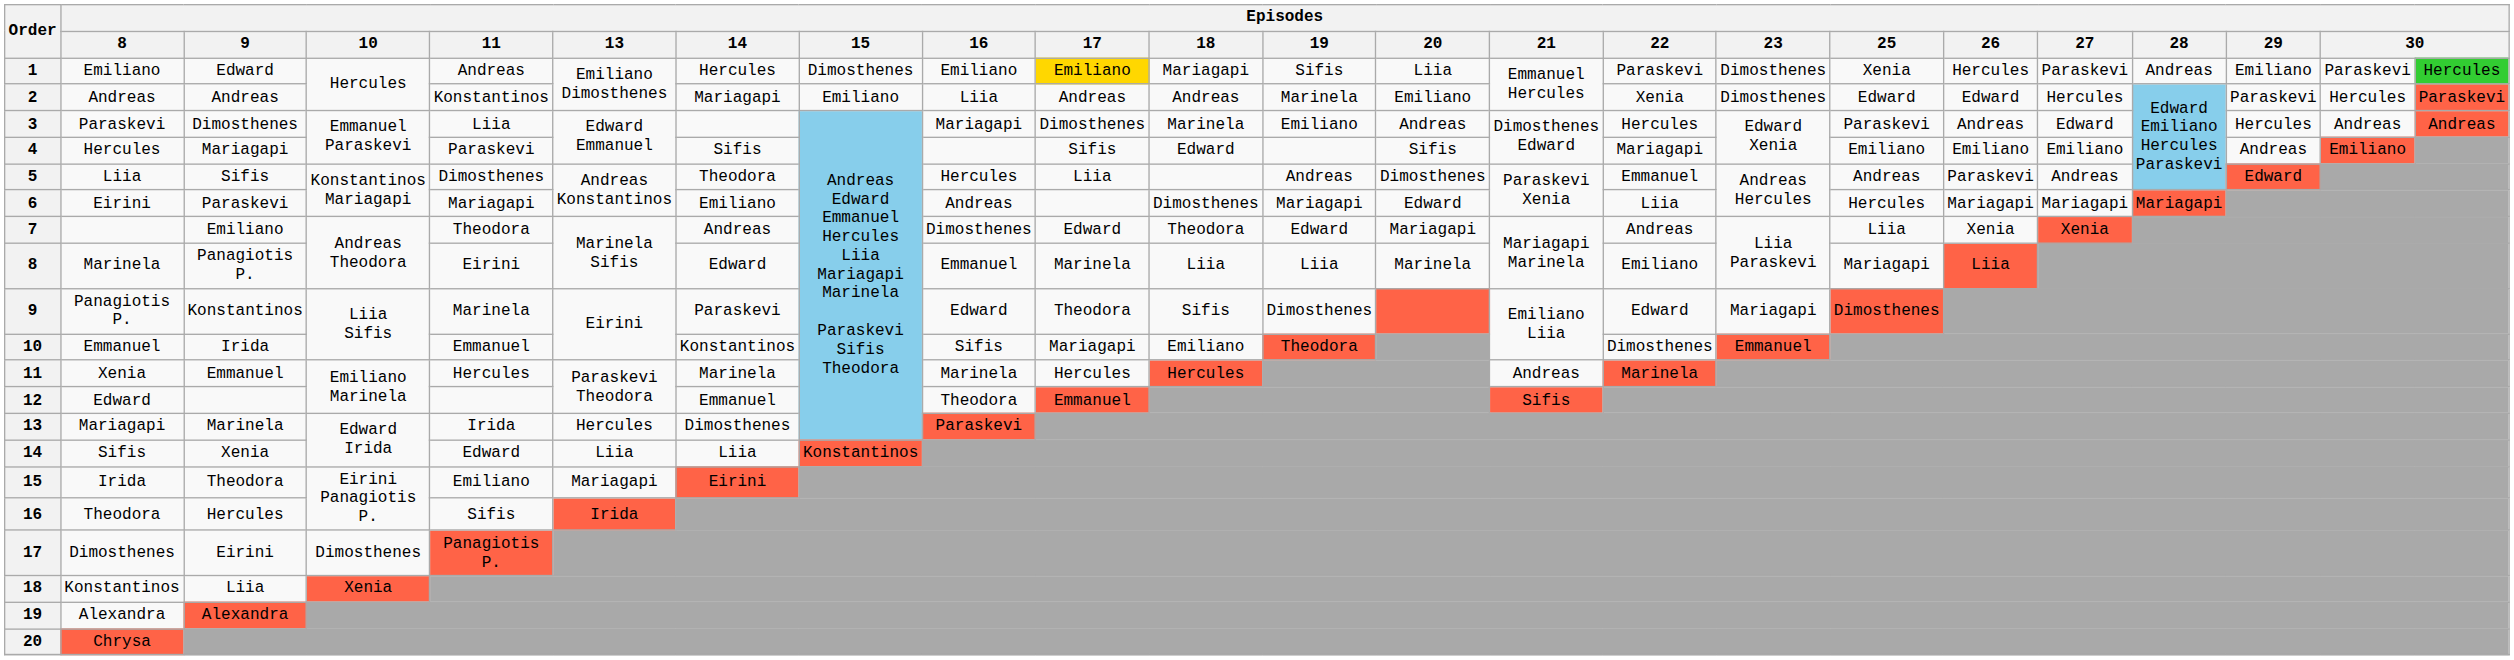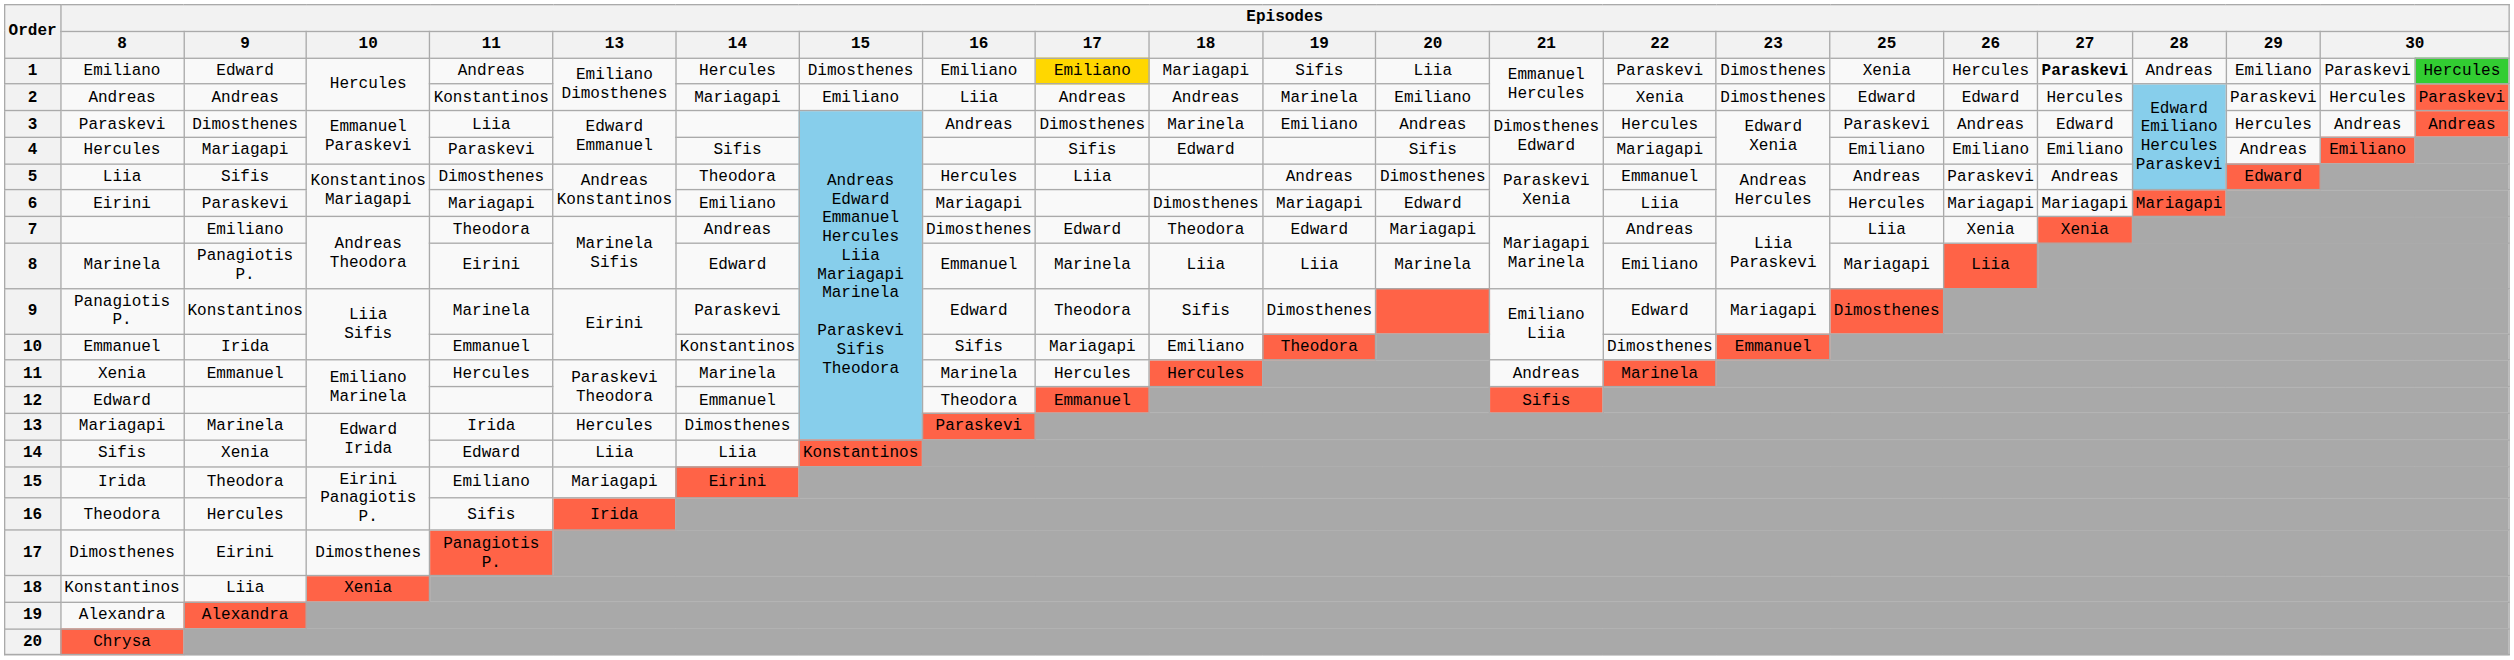1 | Episodes / 27: normal -> bold
3 | Episodes / 16: Mariagapi -> Andreas
6 | Episodes / 16: Andreas -> Mariagapi
